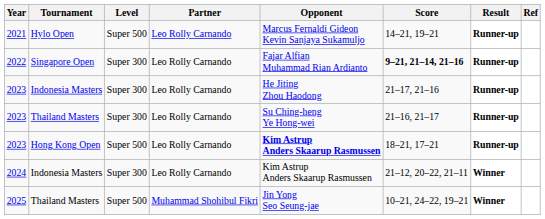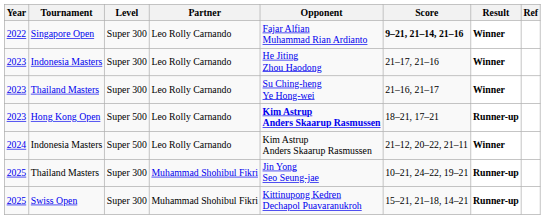- row: 2021 | Hylo Open | Super 500 | Leo Rolly Carnando | Marcus Fernaldi Gideon Kevin Sanjaya Sukamuljo | 14–21, 19–21 | Runner-up
Singapore Open | Result: Runner-up -> Winner
2023 / Indonesia Masters | Result: Runner-up -> Winner
2023 / Thailand Masters | Result: Runner-up -> Winner
2024 / Indonesia Masters | Level: Super 300 -> Super 500
2025 / Thailand Masters | Level: Super 500 -> Super 300
2025 / Thailand Masters | Result: Winner -> Runner-up
+ row: 2025 | Swiss Open | Super 300 | Muhammad Shohibul Fikri | Kittinupong Kedren Dechapol Puavaranukroh | 15–21, 21–18, 14–21 | Runner-up
